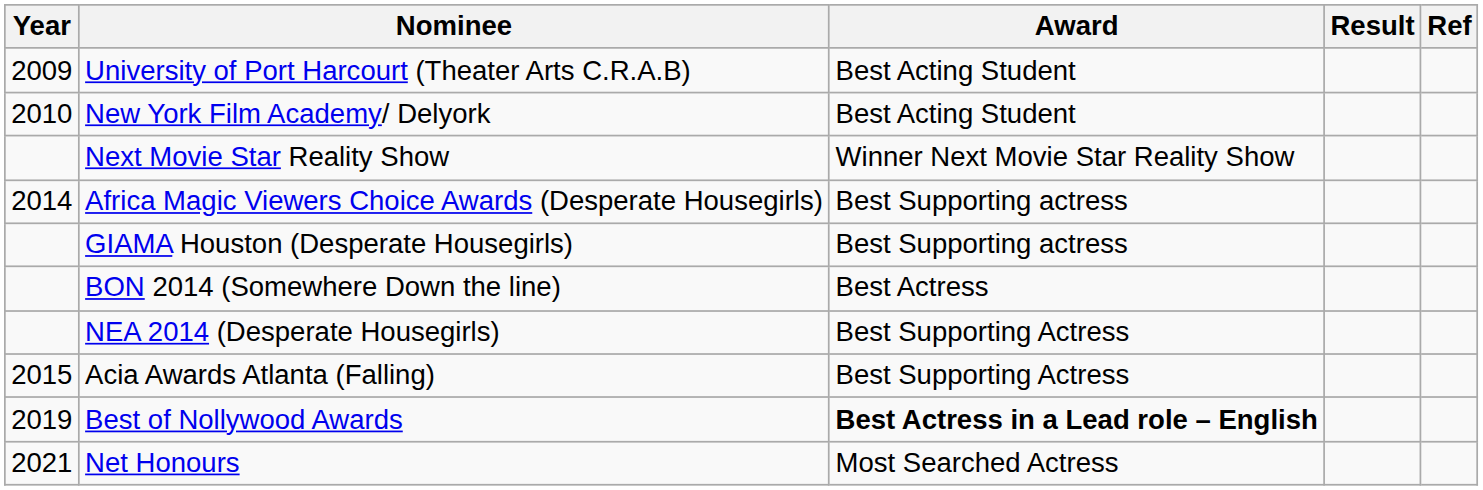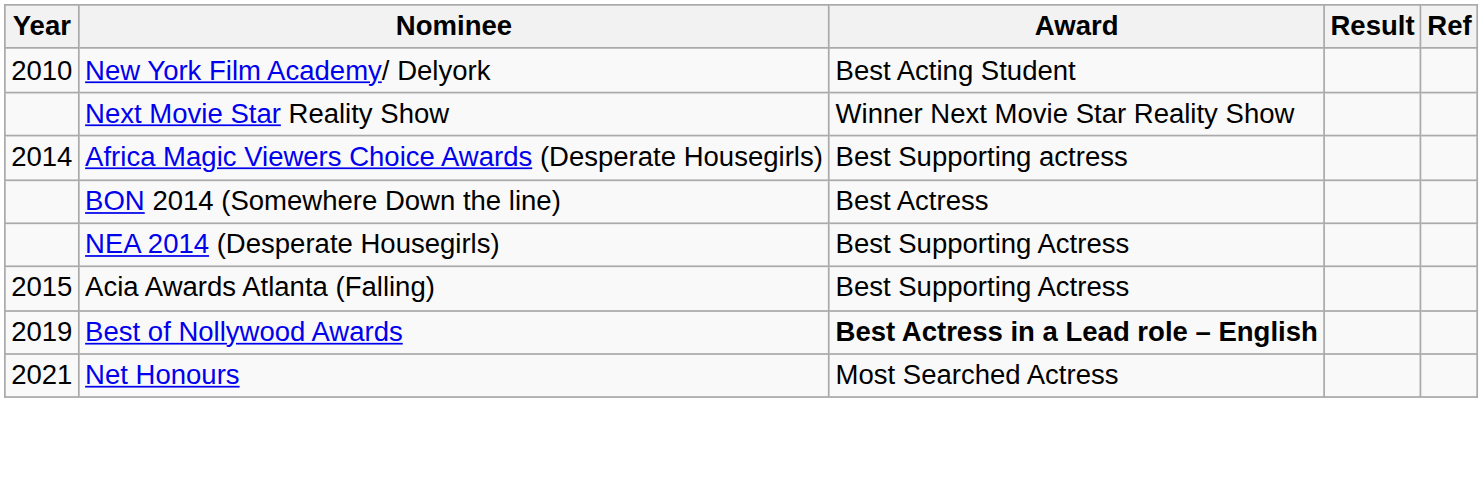- row: 2009 | University of Port Harcourt (Theater Arts C.R.A.B) | Best Acting Student
- row: GIAMA Houston (Desperate Housegirls) | Best Supporting actress
